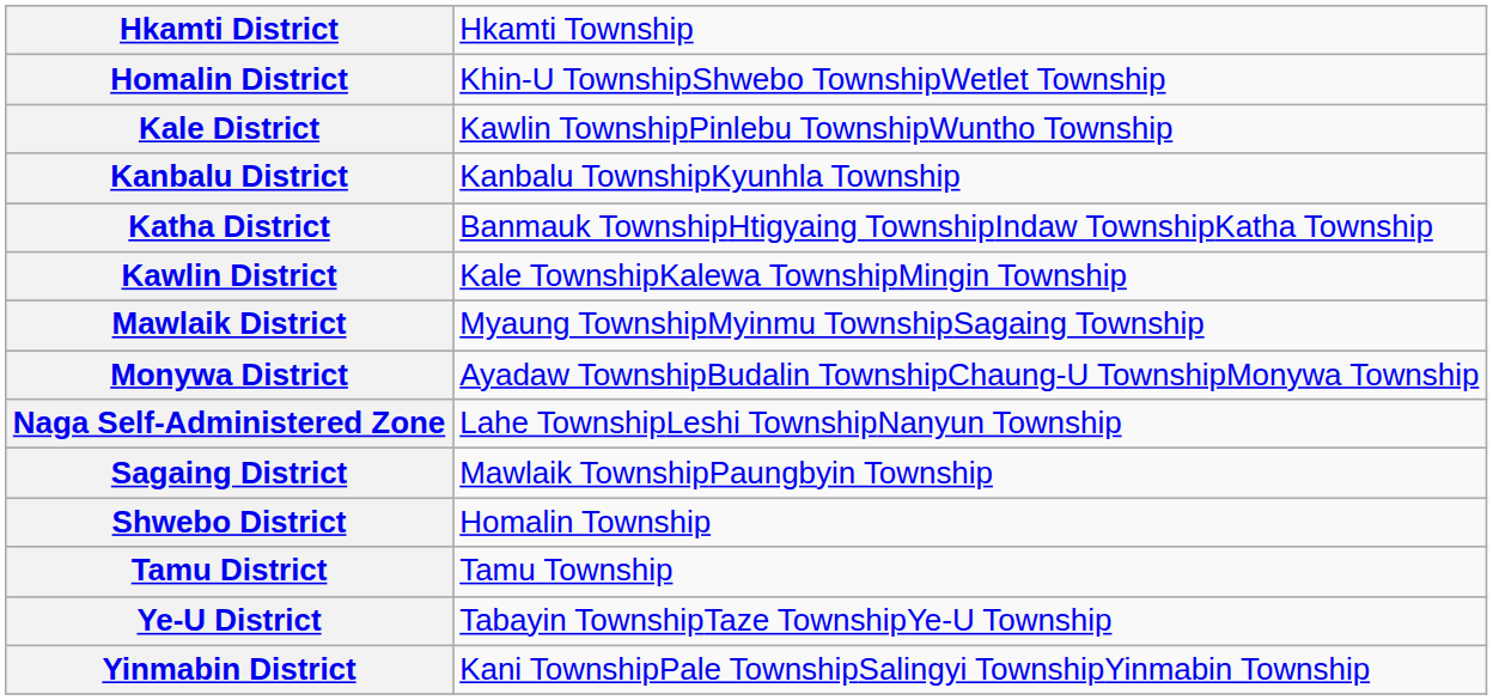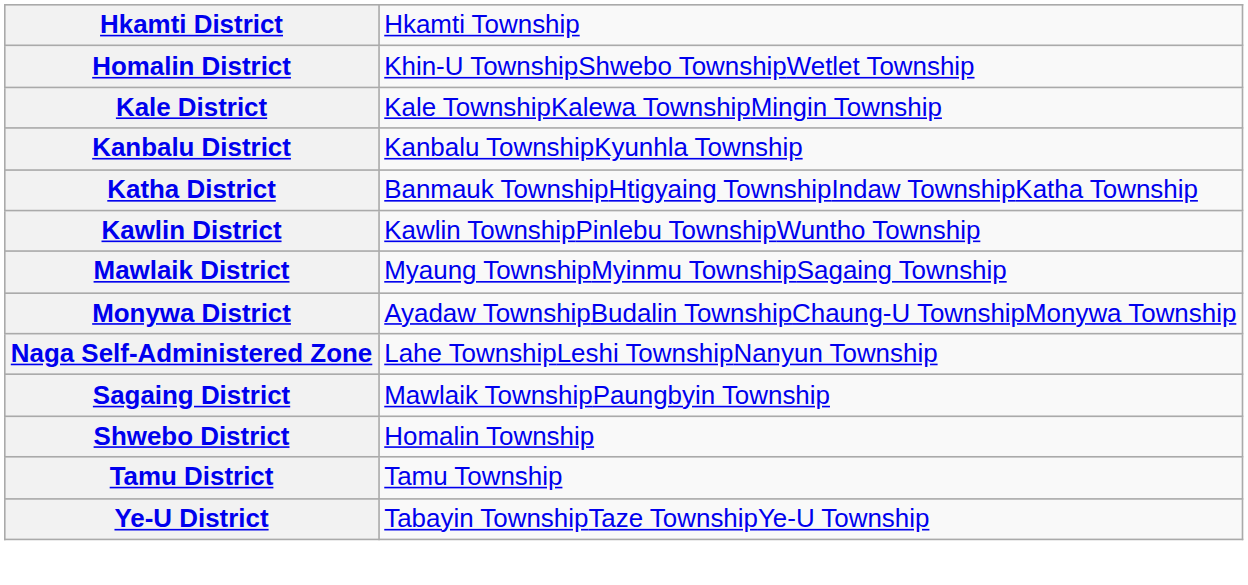Kale District | column 2: Kawlin TownshipPinlebu TownshipWuntho Township -> Kale TownshipKalewa TownshipMingin Township
Kawlin District | column 2: Kale TownshipKalewa TownshipMingin Township -> Kawlin TownshipPinlebu TownshipWuntho Township
- row: Yinmabin District | Kani TownshipPale TownshipSalingyi TownshipYinmabin Township
